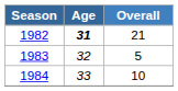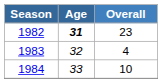1982 | Overall: 21 -> 23
1983 | Overall: 5 -> 4
